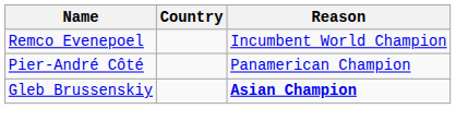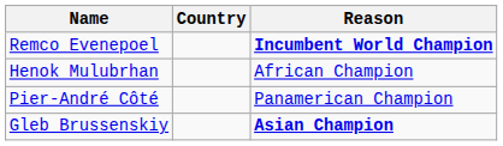Remco Evenepoel | Reason: normal -> bold
+ row: Henok Mulubrhan | African Champion
